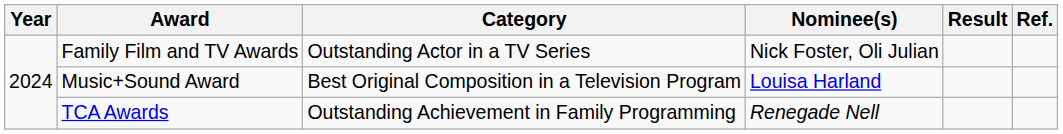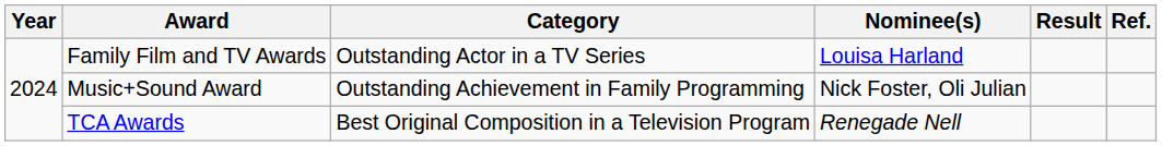Family Film and TV Awards | Nominee(s): Nick Foster, Oli Julian -> Louisa Harland
Music+Sound Award | Category: Best Original Composition in a Television Program -> Outstanding Achievement in Family Programming
Music+Sound Award | Nominee(s): Louisa Harland -> Nick Foster, Oli Julian
TCA Awards | Category: Outstanding Achievement in Family Programming -> Best Original Composition in a Television Program
